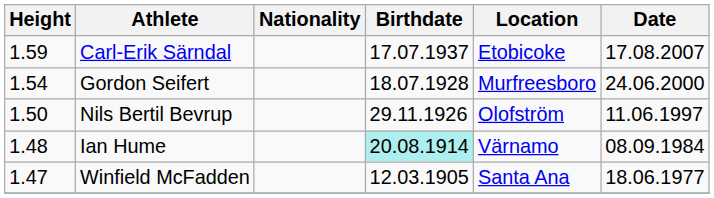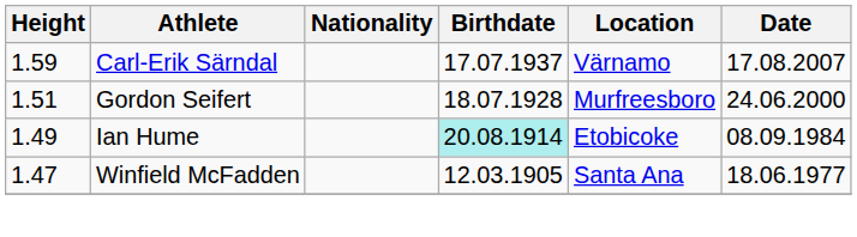Carl-Erik Särndal | Location: Etobicoke -> Värnamo
Gordon Seifert | Height: 1.54 -> 1.51
- row: 1.50 | Nils Bertil Bevrup | 29.11.1926 | Olofström | 11.06.1997
Ian Hume | Height: 1.48 -> 1.49
Ian Hume | Location: Värnamo -> Etobicoke
